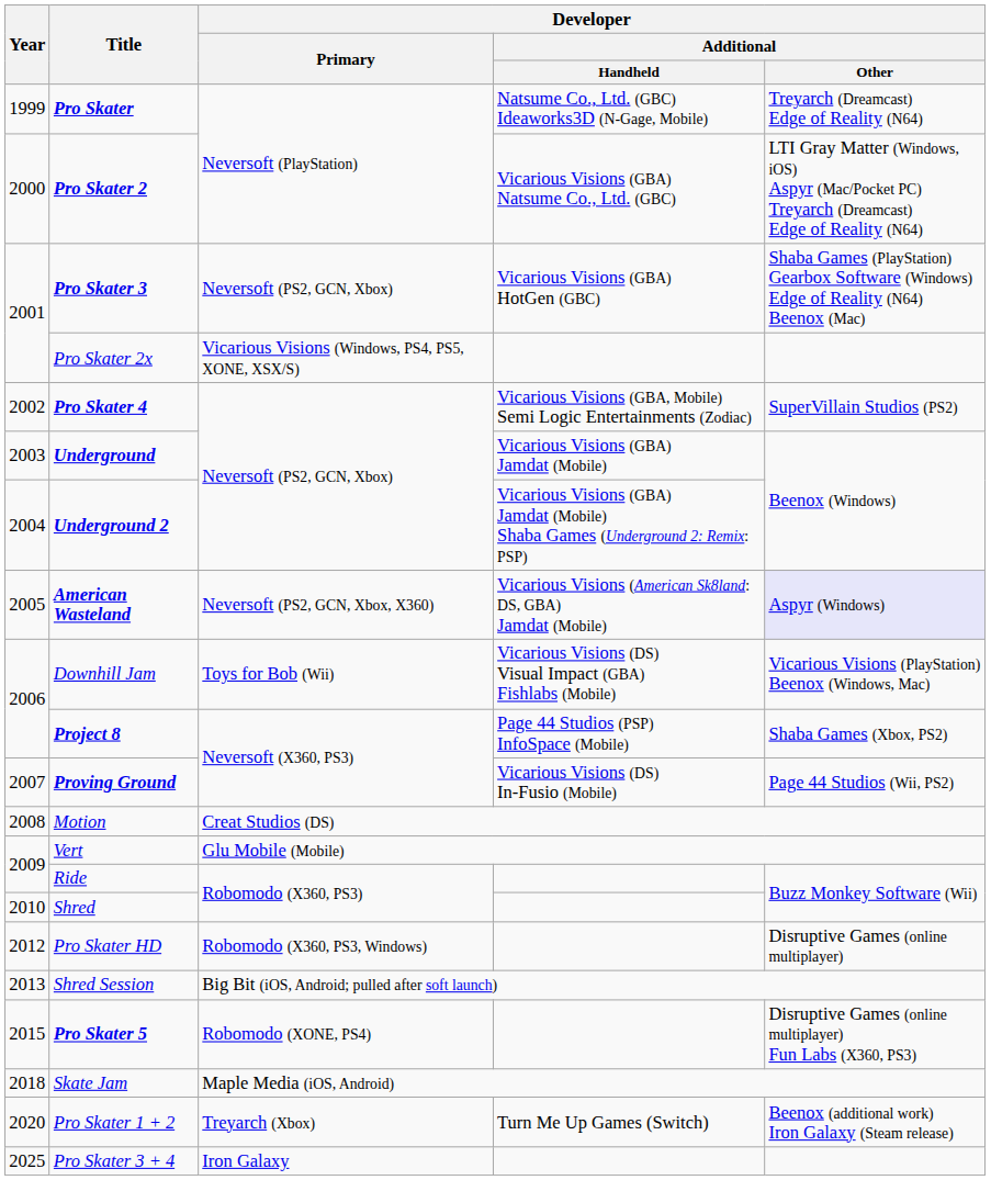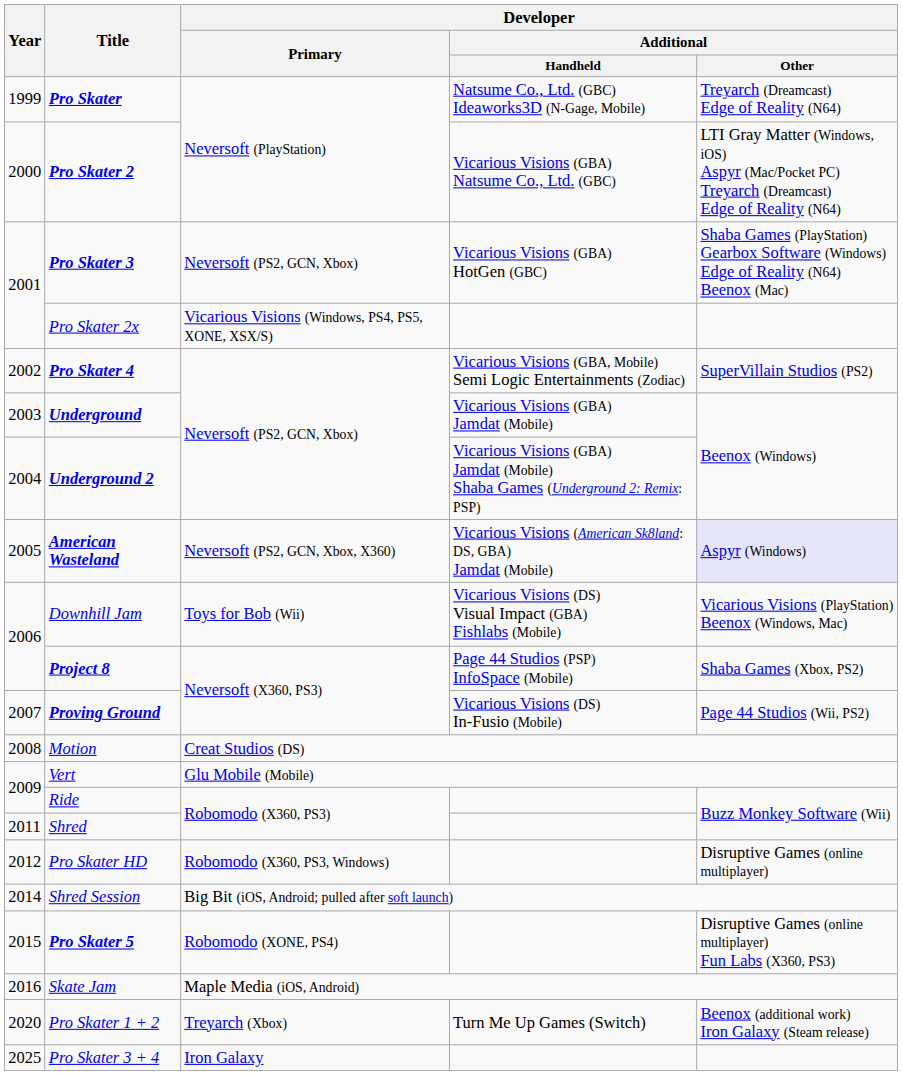Shred | Year: 2010 -> 2011
Shred Session | Year: 2013 -> 2014
Skate Jam | Year: 2018 -> 2016
